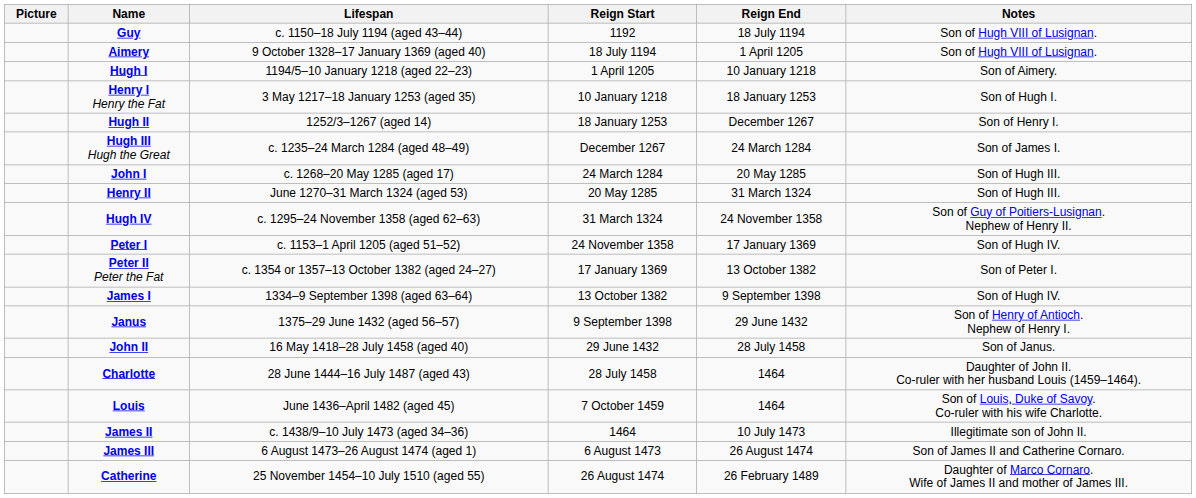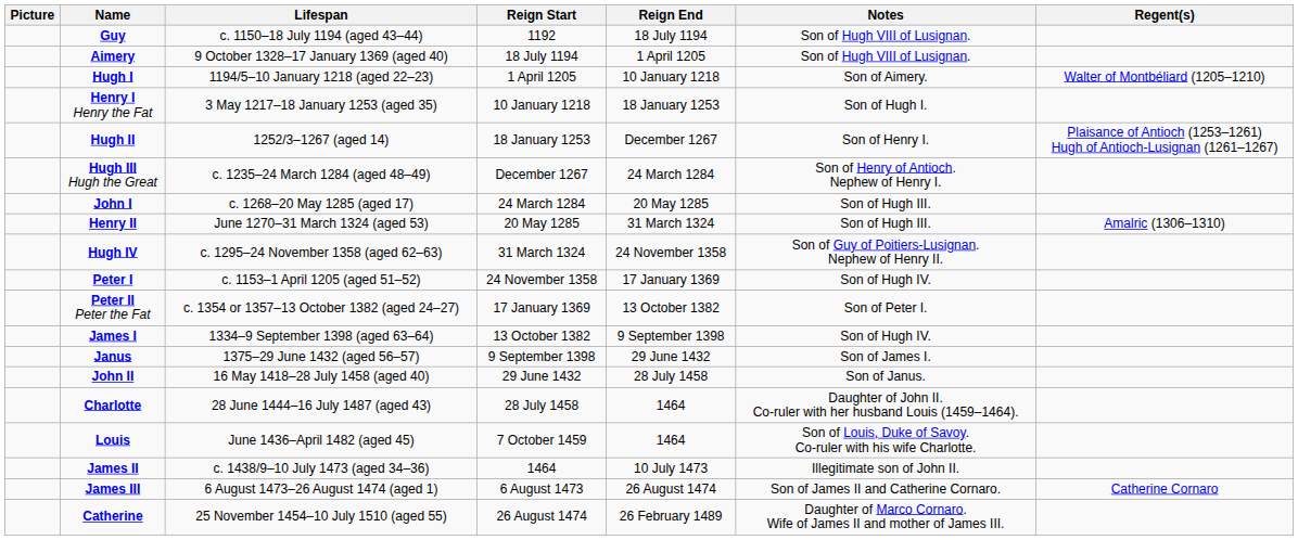+ column: Regent(s) | Walter of Montbéliard (1205–1210) | Plaisance of Antioch (1253–1261) Hugh of Antioch-Lusignan (1261–1267) | Amalric (1306–1310) | Catherine Cornaro
Hugh III Hugh the Great | Notes: Son of James I. -> Son of Henry of Antioch. Nephew of Henry I.
Janus | Notes: Son of Henry of Antioch. Nephew of Henry I. -> Son of James I.
